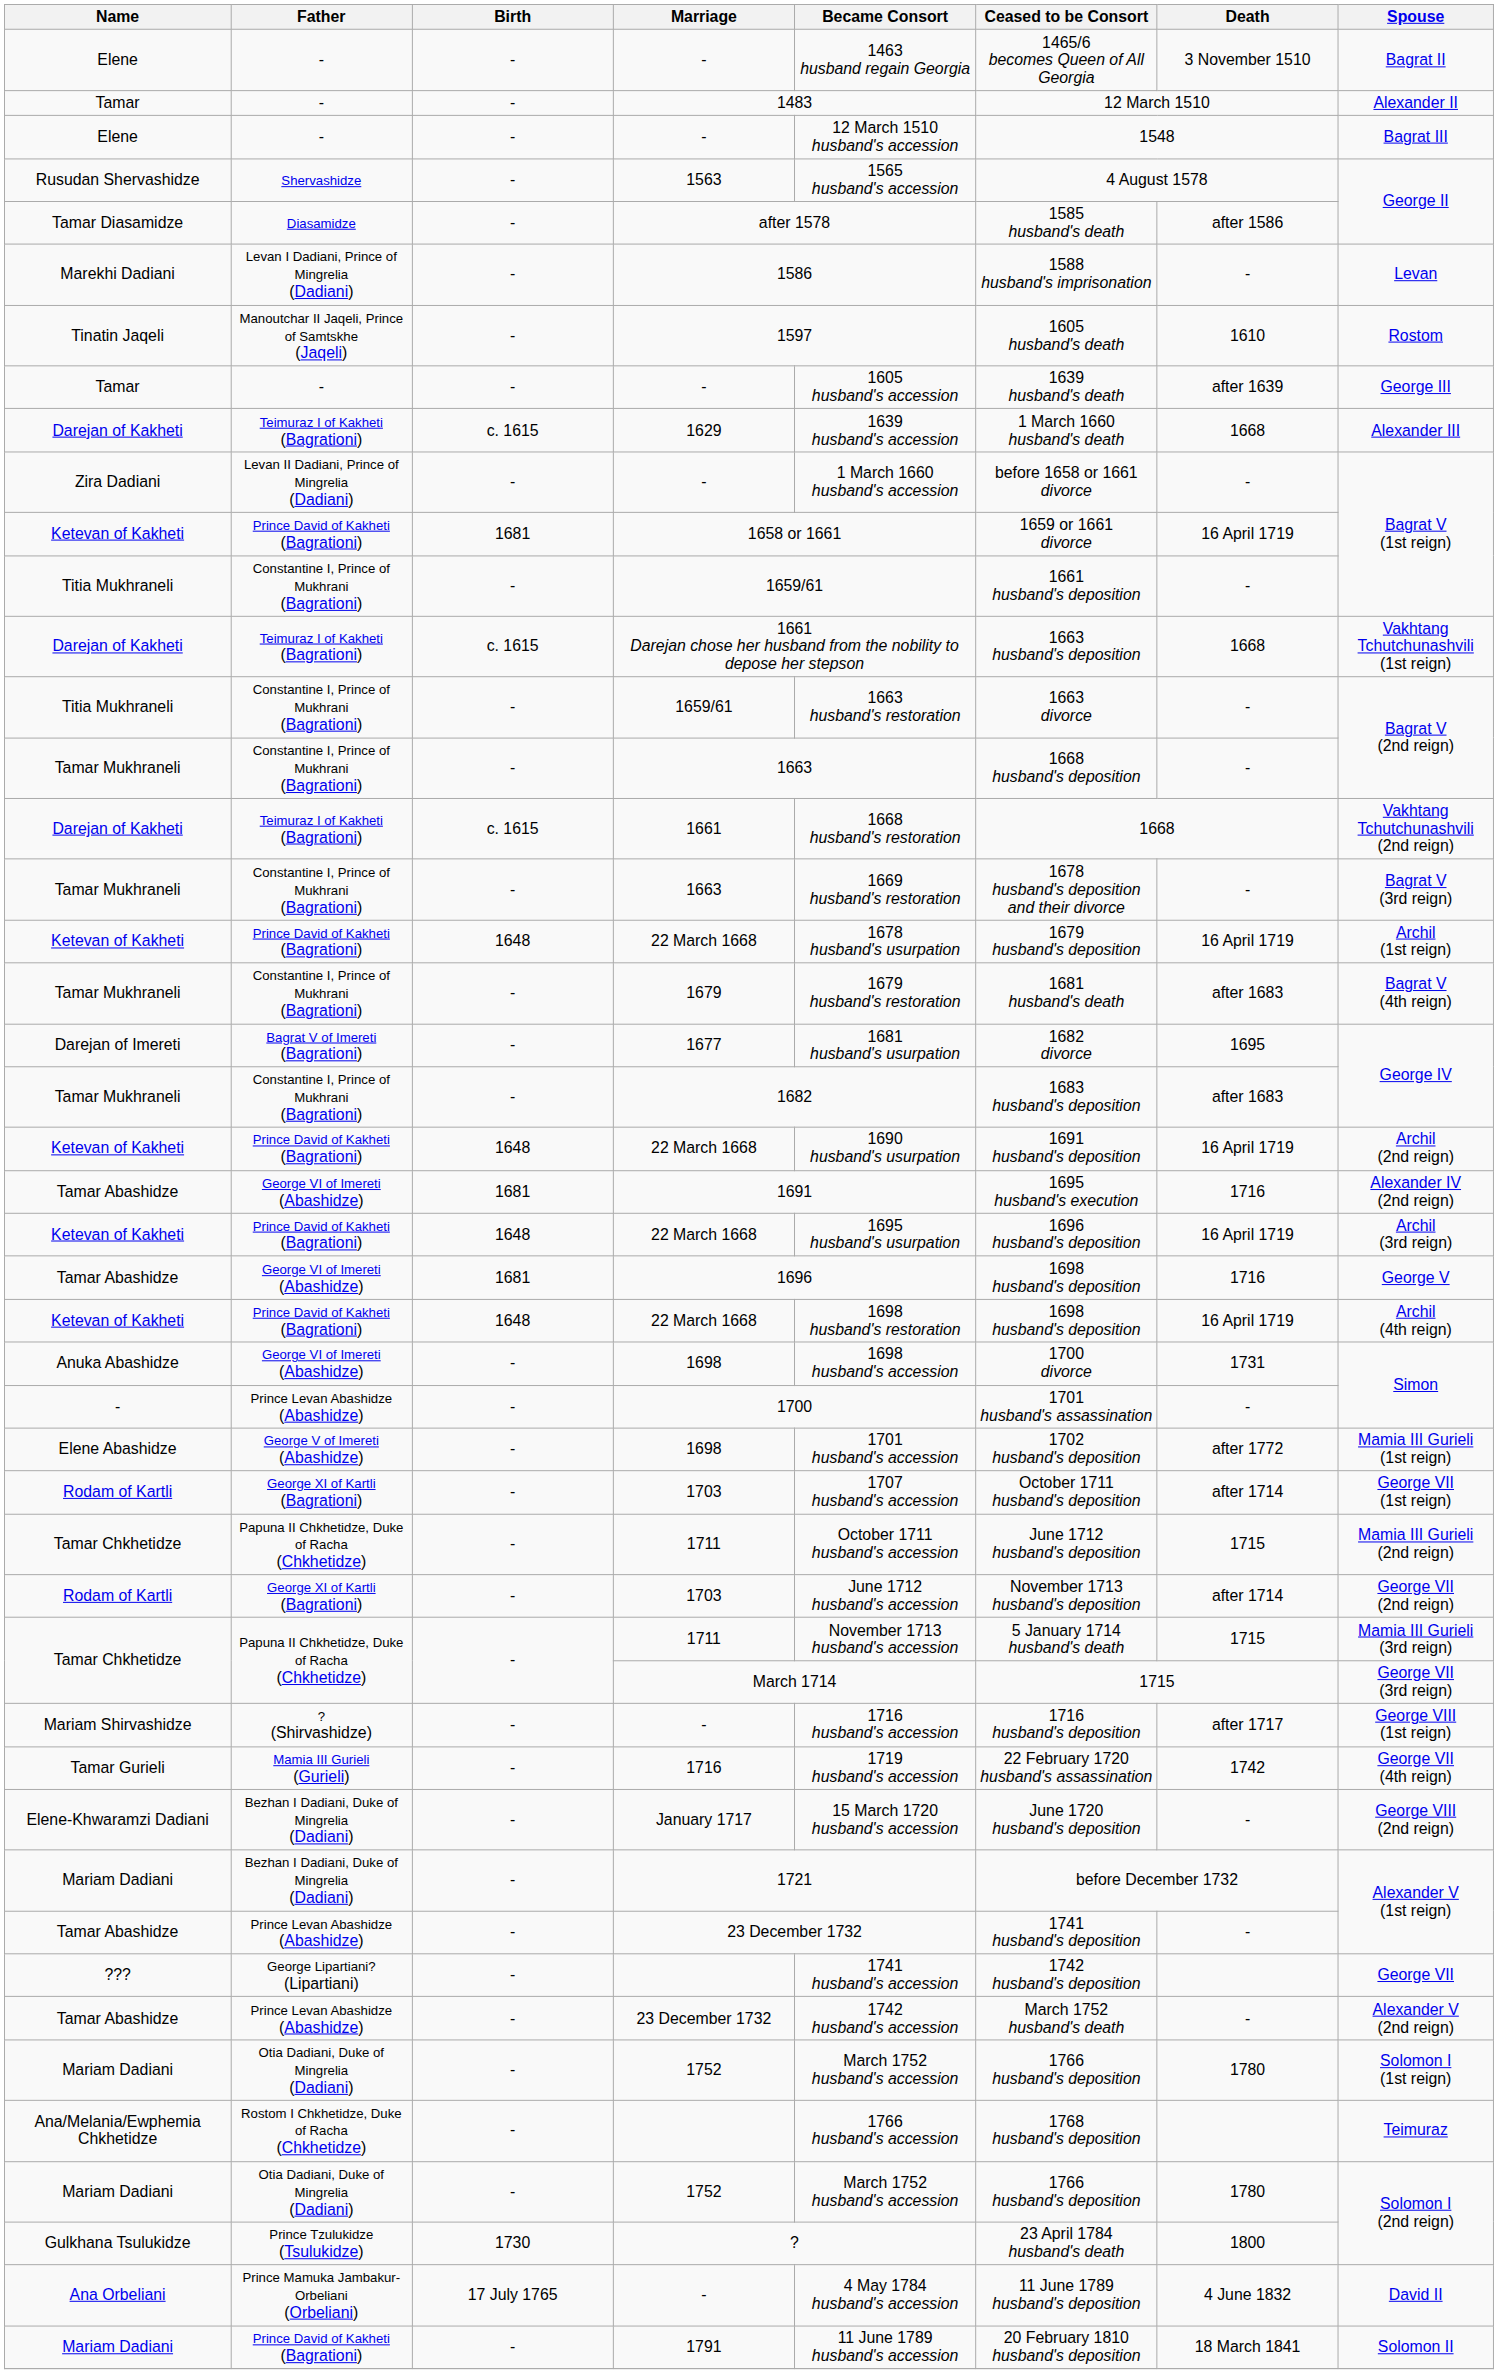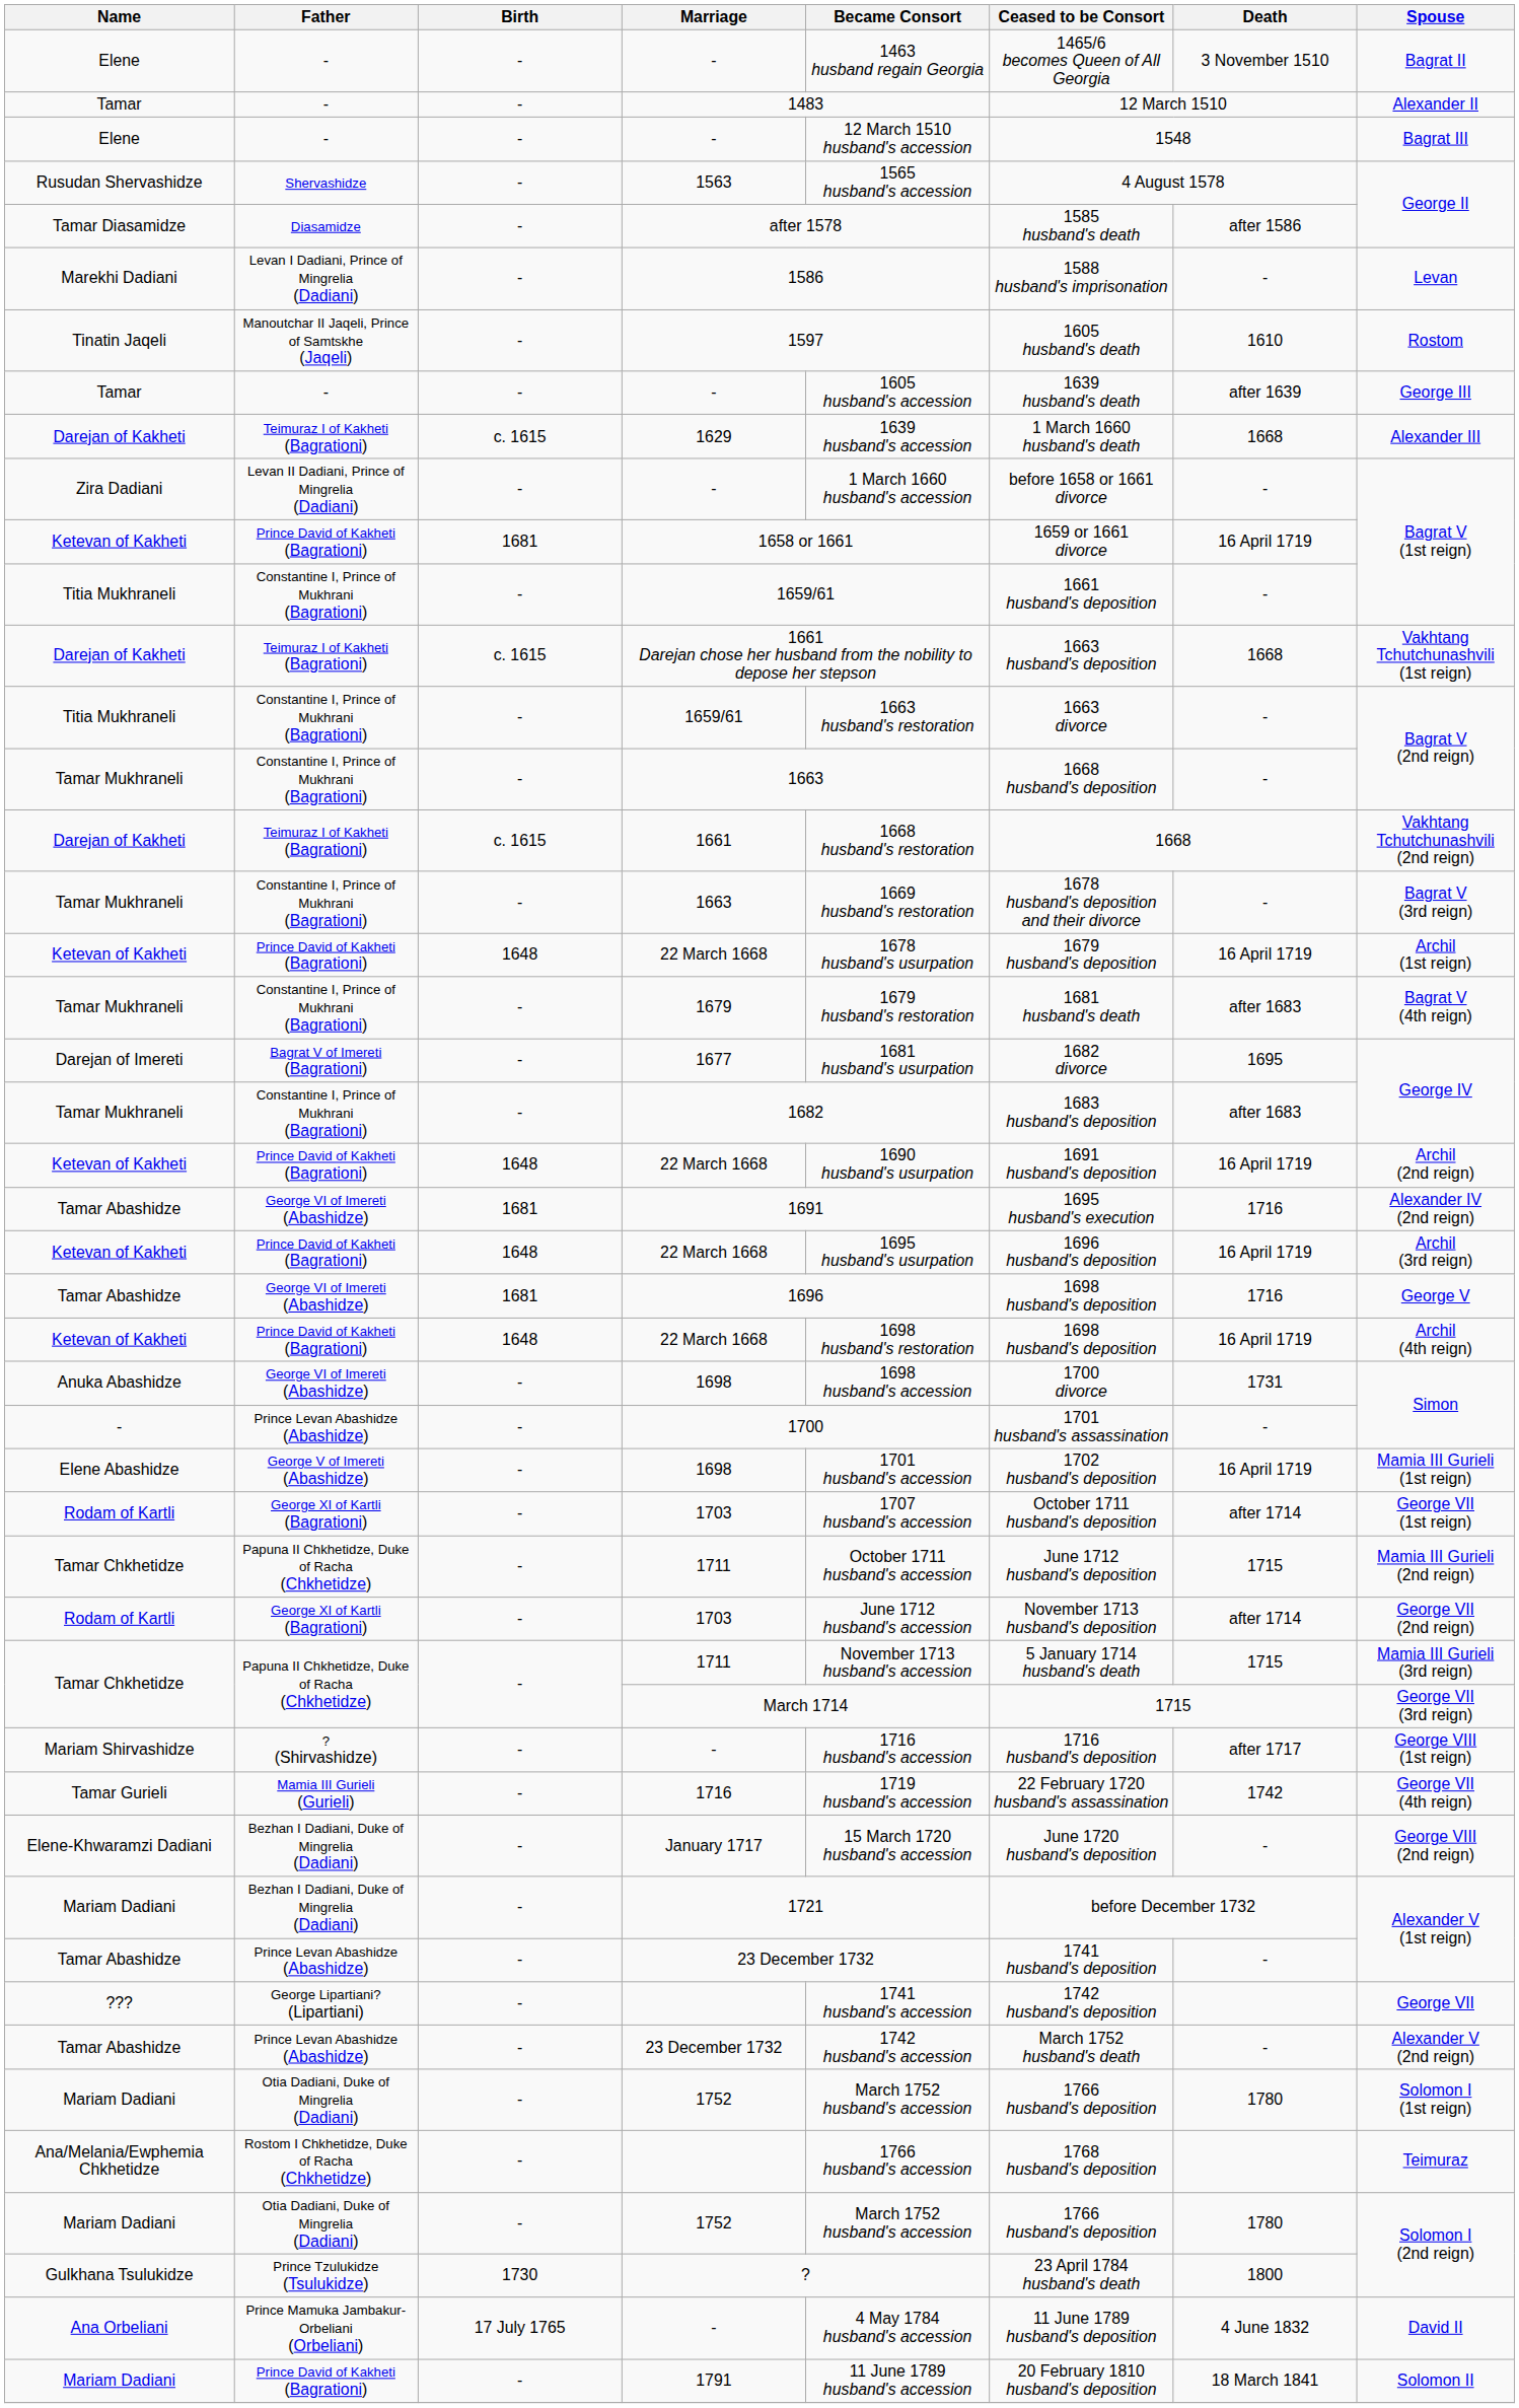Elene Abashidze / 1698 | Death: after 1772 -> 16 April 1719
